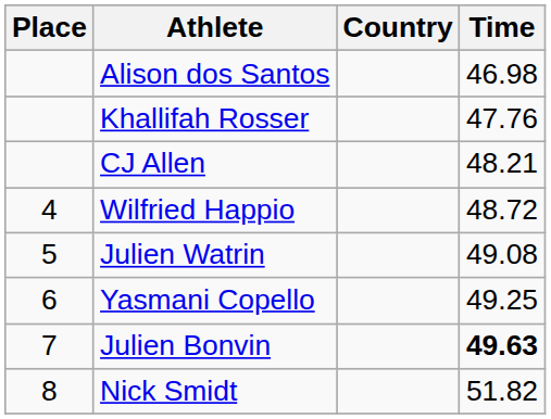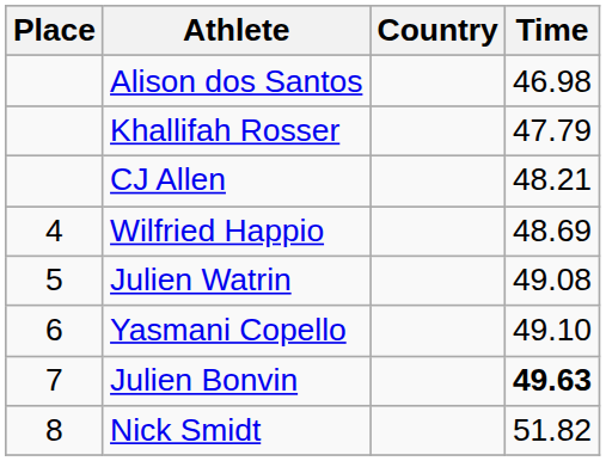Khallifah Rosser | Time: 47.76 -> 47.79
Wilfried Happio | Time: 48.72 -> 48.69
Yasmani Copello | Time: 49.25 -> 49.10
